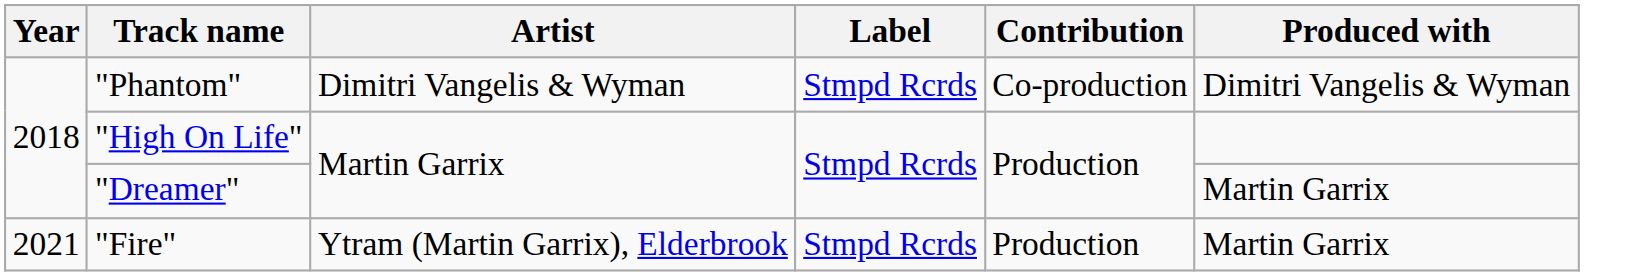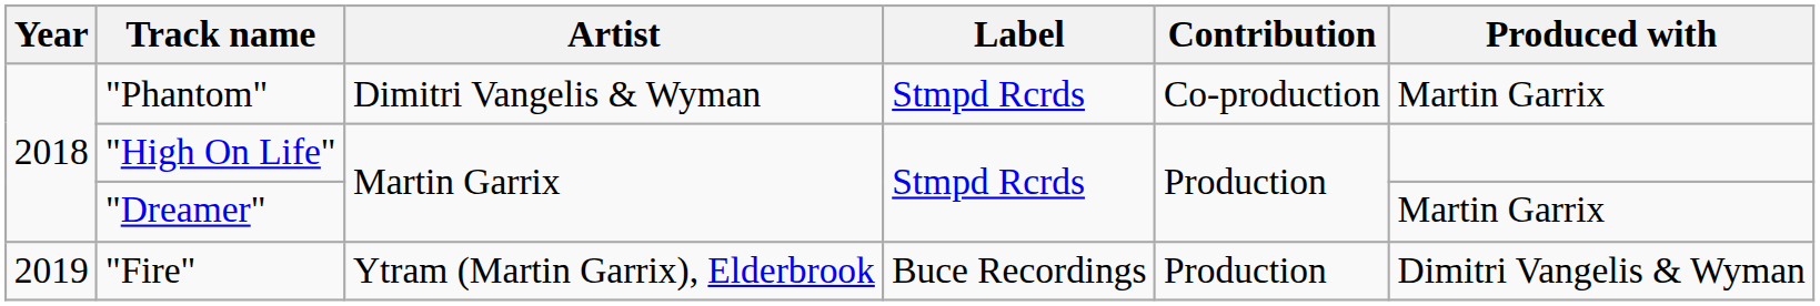"Phantom" | Produced with: Dimitri Vangelis & Wyman -> Martin Garrix
"Fire" | Year: 2021 -> 2019
"Fire" | Label: Stmpd Rcrds -> Buce Recordings
"Fire" | Produced with: Martin Garrix -> Dimitri Vangelis & Wyman
